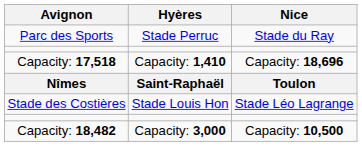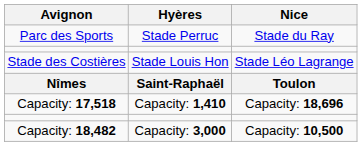rows swapped: Capacity: 17,518 <-> Stade des Costières
